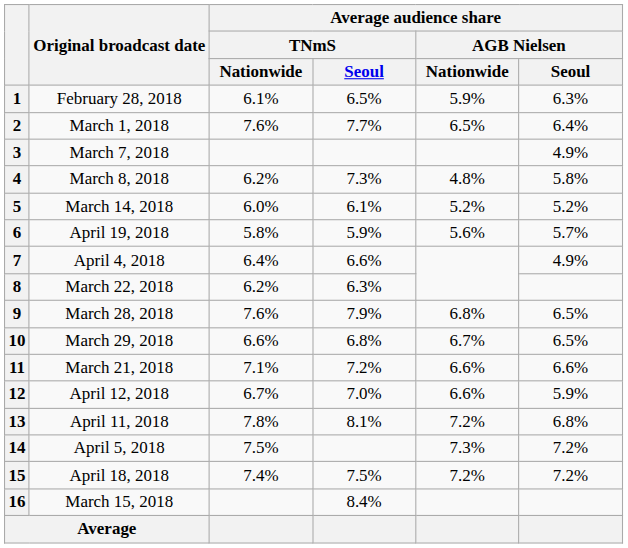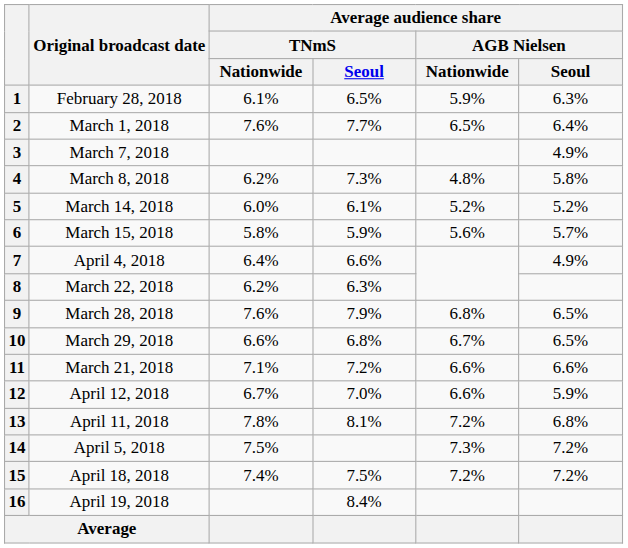6 | Original broadcast date: April 19, 2018 -> March 15, 2018
16 | Original broadcast date: March 15, 2018 -> April 19, 2018
